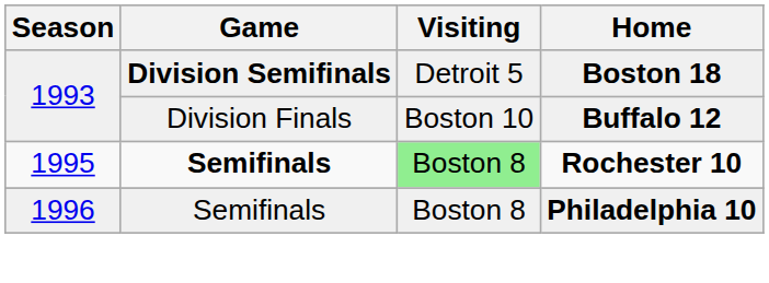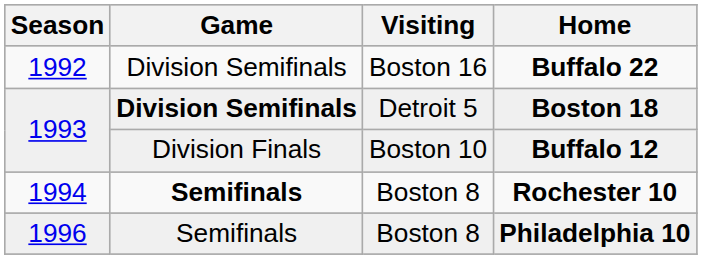+ row: 1992 | Division Semifinals | Boston 16 | Buffalo 22
Rochester 10 | Season: 1995 -> 1994
Rochester 10 | Visiting: lightgreen background -> no background
